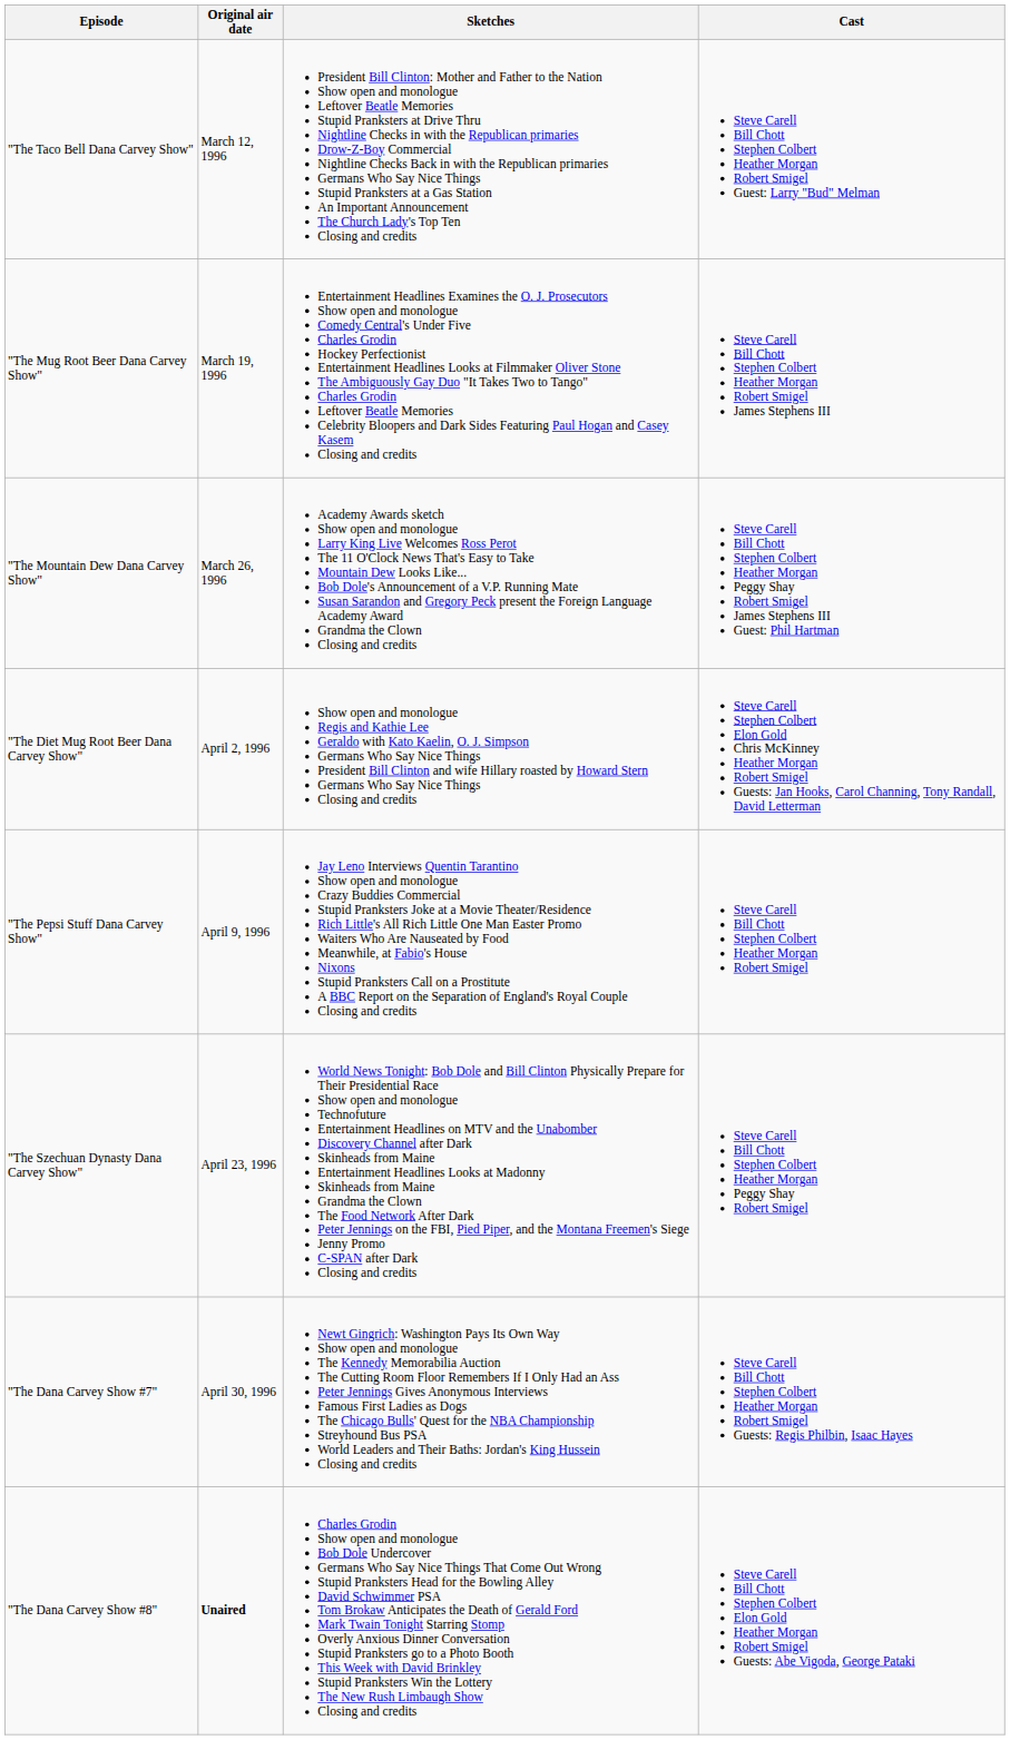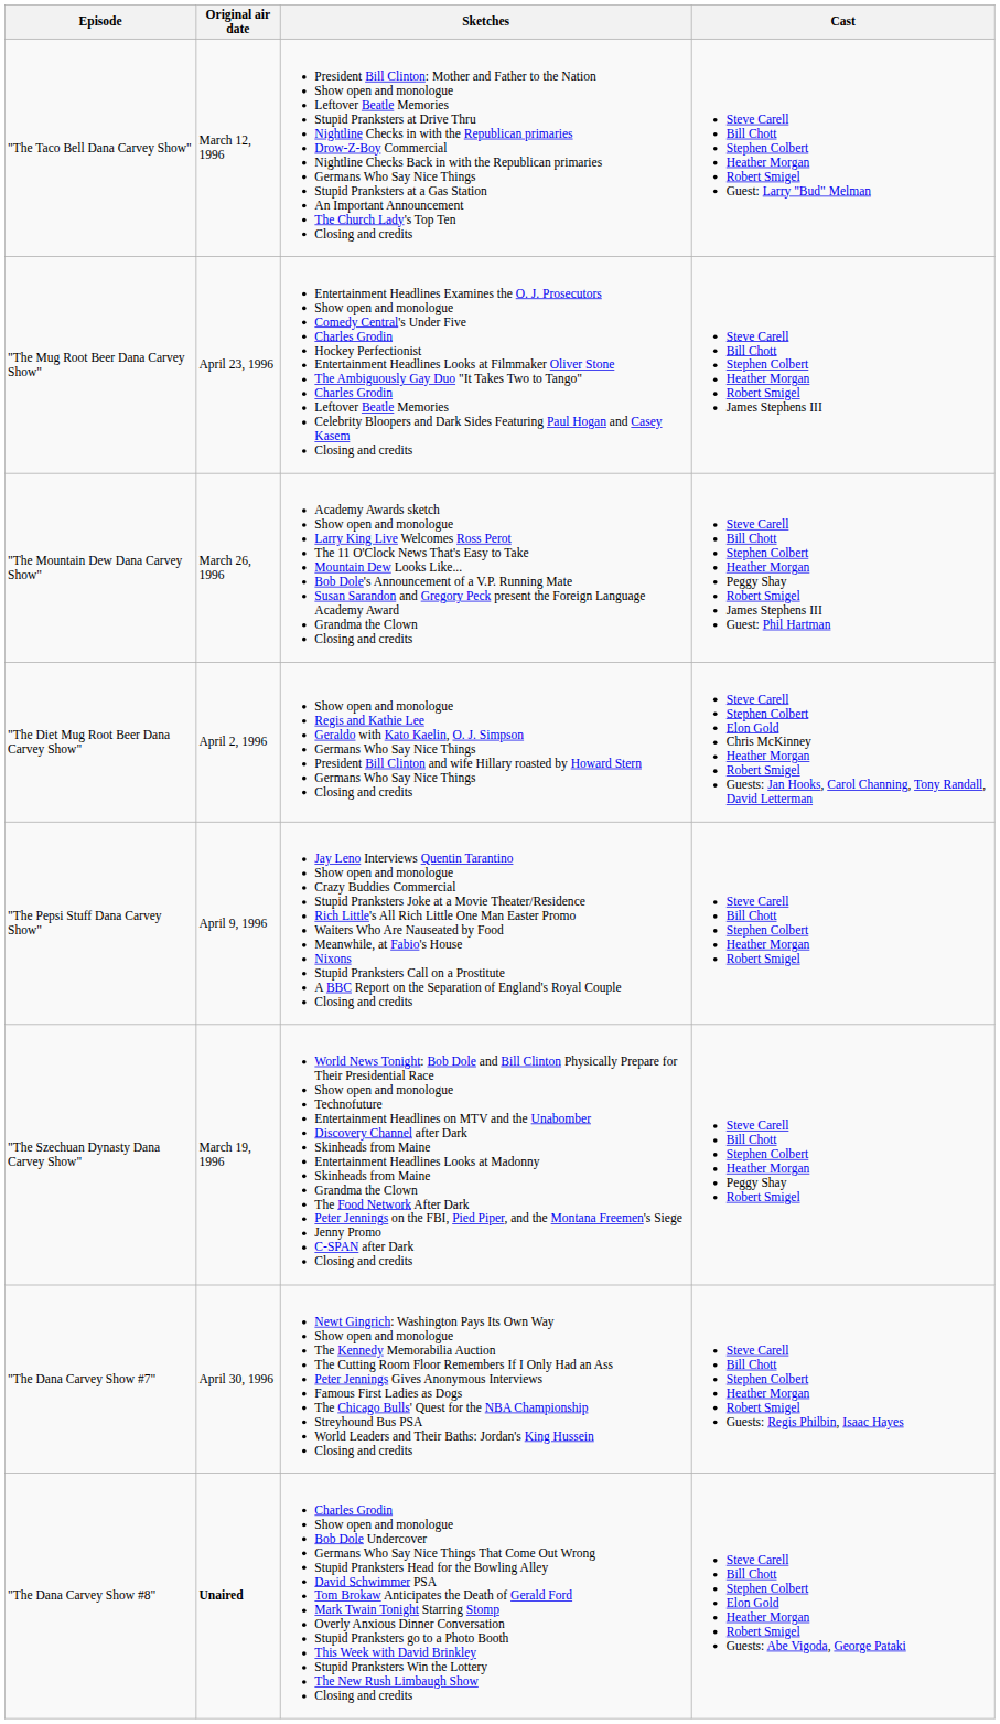"The Mug Root Beer Dana Carvey Show" | Original air date: March 19, 1996 -> April 23, 1996
"The Szechuan Dynasty Dana Carvey Show" | Original air date: April 23, 1996 -> March 19, 1996
